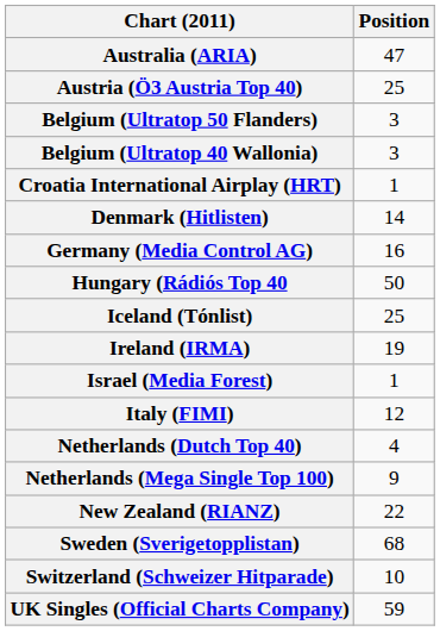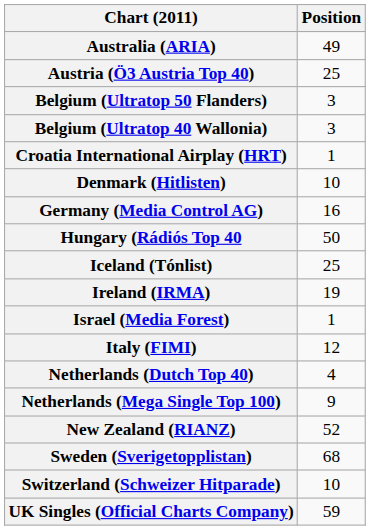Australia (ARIA) | Position: 47 -> 49
Denmark (Hitlisten) | Position: 14 -> 10
New Zealand (RIANZ) | Position: 22 -> 52
